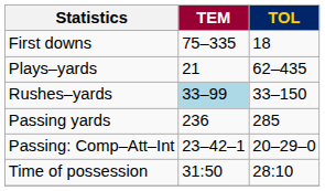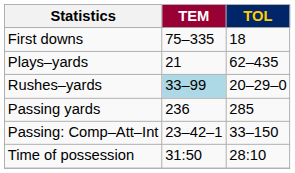Rushes–yards | TOL: 33–150 -> 20–29–0
Passing: Comp–Att–Int | TOL: 20–29–0 -> 33–150
